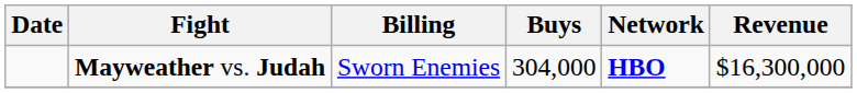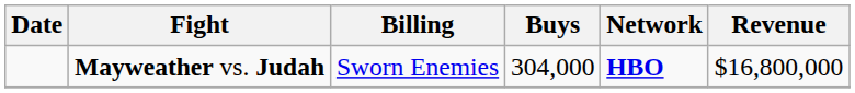Mayweather vs. Judah | Revenue: $16,300,000 -> $16,800,000
